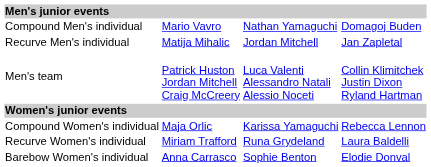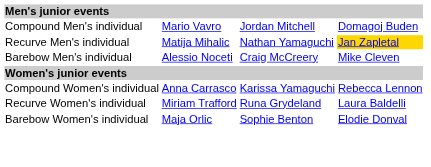Compound Men's individual | column 3: Nathan Yamaguchi -> Jordan Mitchell
Recurve Men's individual | column 3: Jordan Mitchell -> Nathan Yamaguchi
Recurve Men's individual | column 4: no background -> gold background
+ row: Barebow Men's individual | Alessio Noceti | Craig McCreery | Mike Cleven
- row: Men's team | Patrick Huston Jordan Mitchell Craig McCreery | Luca Valenti Alessandro Natali Alessio Noceti | Collin Klimitchek Justin Dixon Ryland Hartman
Compound Women's individual | column 2: Maja Orlic -> Anna Carrasco
Barebow Women's individual | column 2: Anna Carrasco -> Maja Orlic
